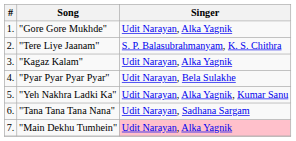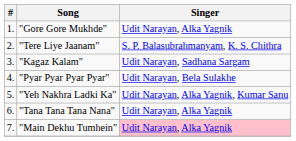"Kagaz Kalam" | Singer: Udit Narayan, Alka Yagnik -> Udit Narayan, Sadhana Sargam
"Tana Tana Tana Nana" | Singer: Udit Narayan, Sadhana Sargam -> Udit Narayan, Alka Yagnik
